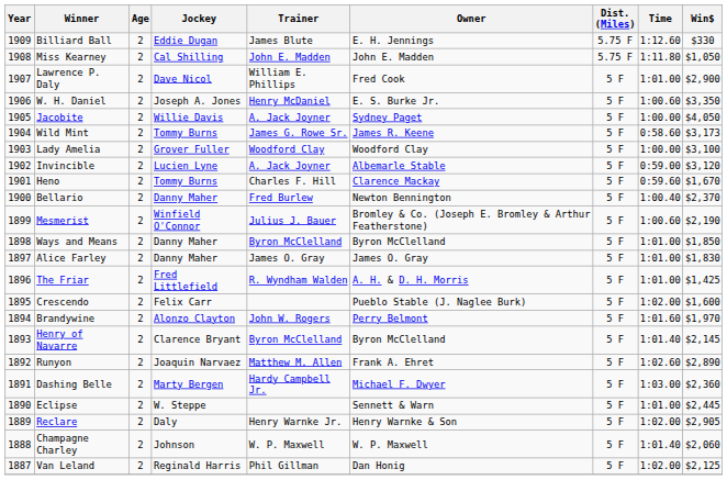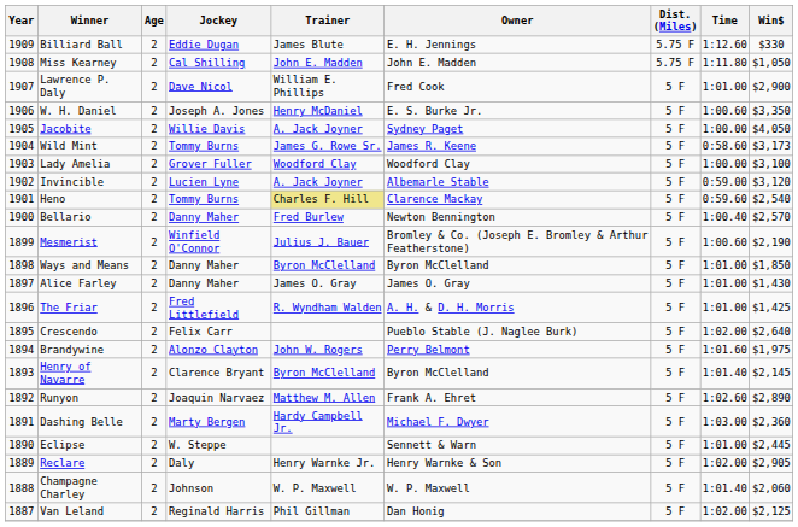Heno | Trainer: no background -> khaki background
Heno | Win$: $1,670 -> $2,540
Bellario | Win$: $2,370 -> $2,570
Alice Farley | Win$: $1,830 -> $1,430
Crescendo | Win$: $1,600 -> $2,640
Brandywine | Win$: $1,970 -> $1,975
